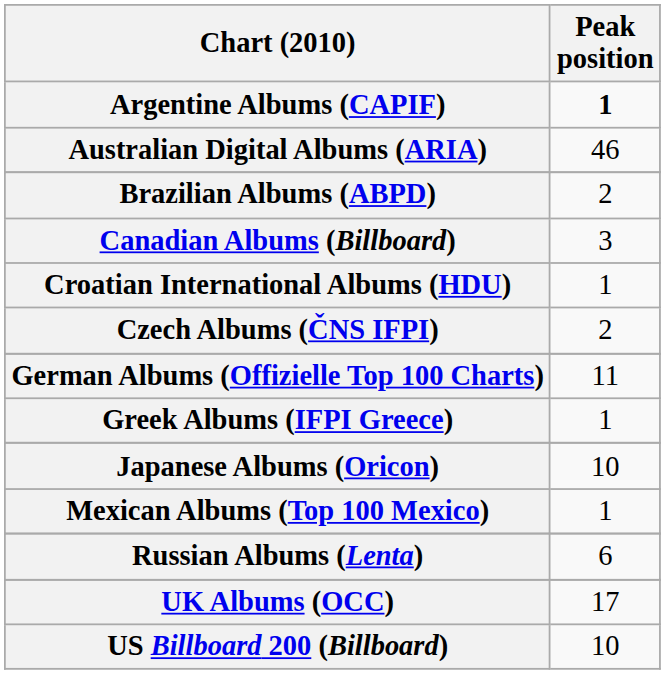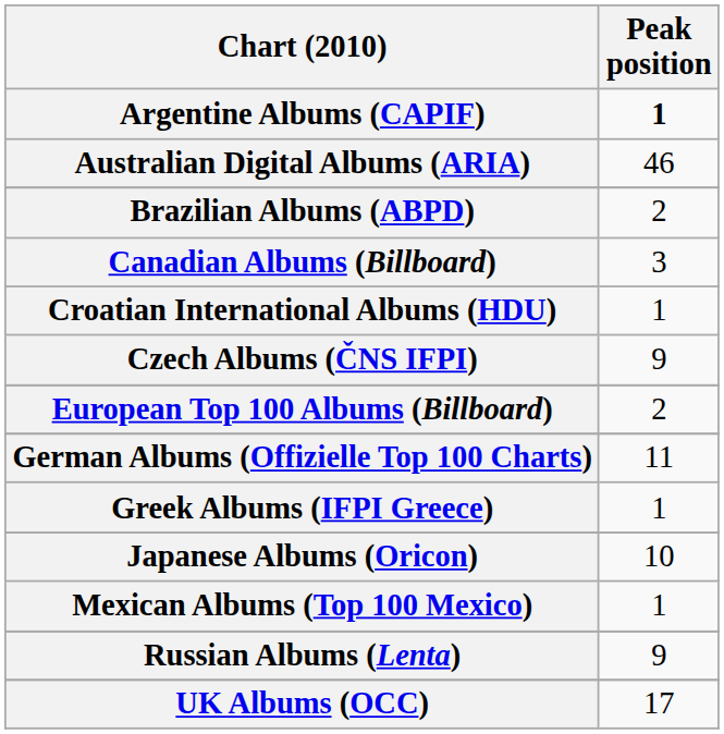Czech Albums (ČNS IFPI) | Peak position: 2 -> 9
+ row: European Top 100 Albums (Billboard) | 2
Russian Albums (Lenta) | Peak position: 6 -> 9
- row: US Billboard 200 (Billboard) | 10
